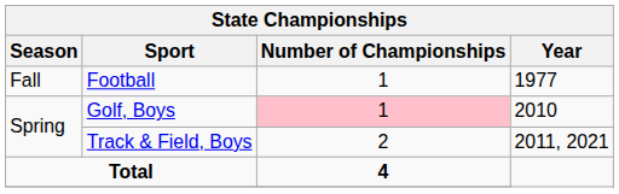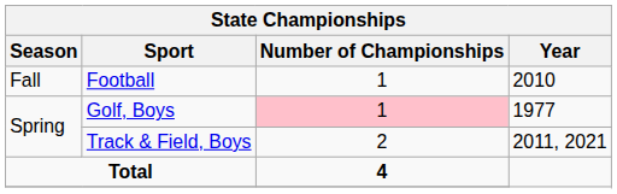Football | Year: 1977 -> 2010
Golf, Boys | Year: 2010 -> 1977
